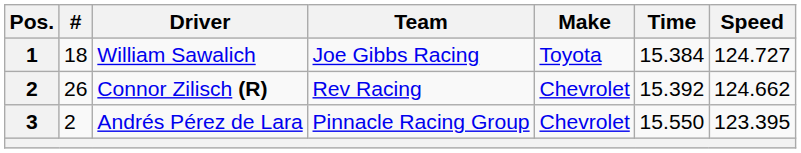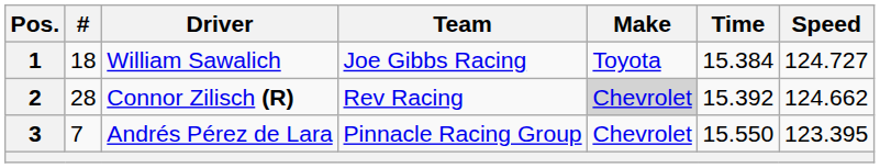Connor Zilisch (R) | #: 26 -> 28
Connor Zilisch (R) | Make: no background -> lightgrey background
Andrés Pérez de Lara | #: 2 -> 7
